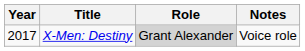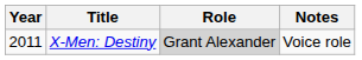X-Men: Destiny | Year: 2017 -> 2011
